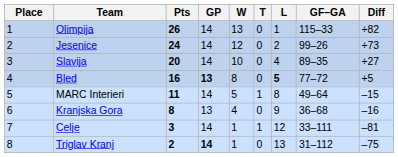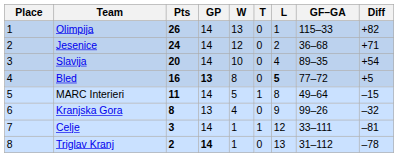Jesenice | GF–GA: 99–26 -> 36–68
Jesenice | Diff: +73 -> +71
Slavija | Diff: +27 -> +54
Kranjska Gora | GF–GA: 36–68 -> 99–26
Kranjska Gora | Diff: –16 -> –32
Triglav Kranj | Diff: –75 -> –78
